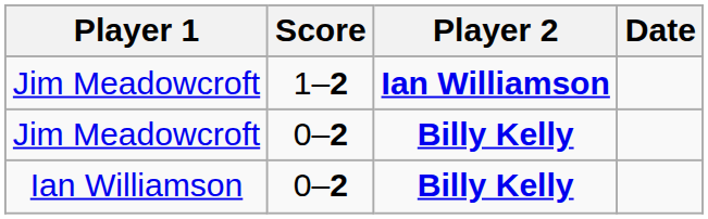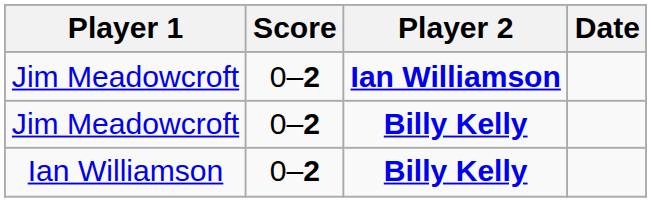Jim Meadowcroft / Ian Williamson | Score: 1–2 -> 0–2
